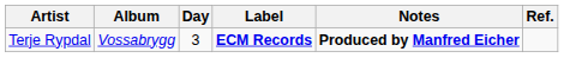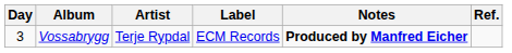columns swapped: Day <-> Artist
Vossabrygg | Label: bold -> normal
